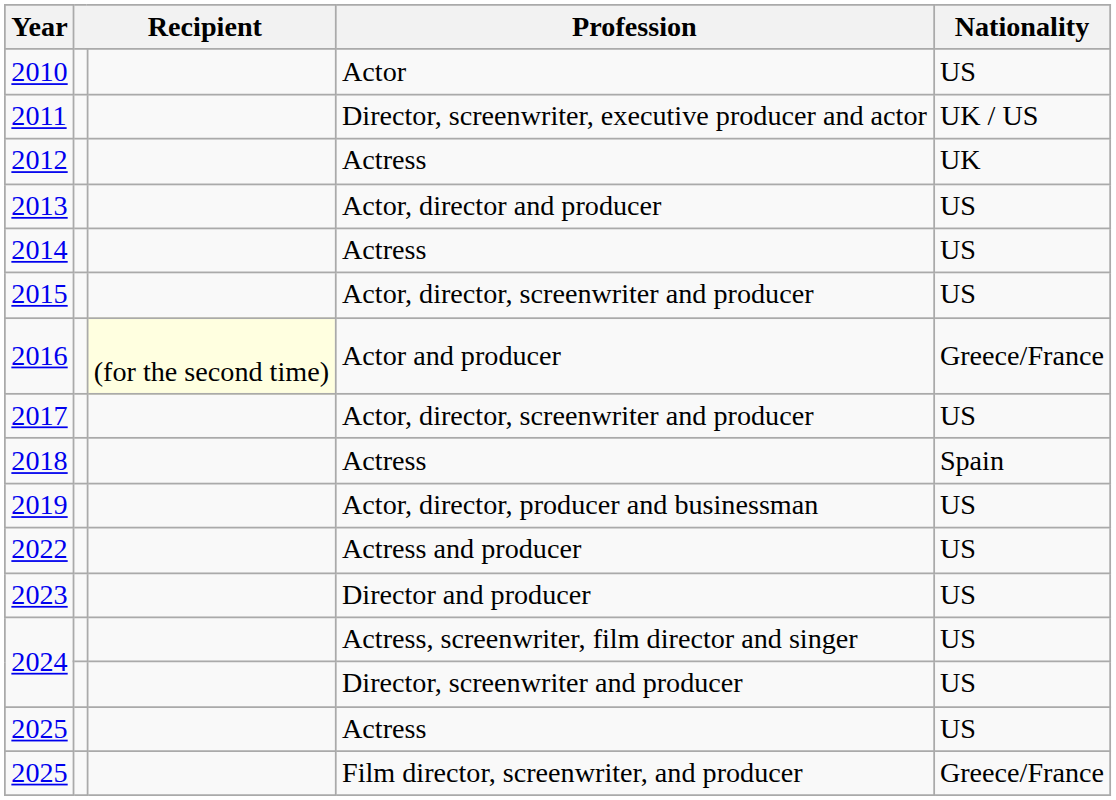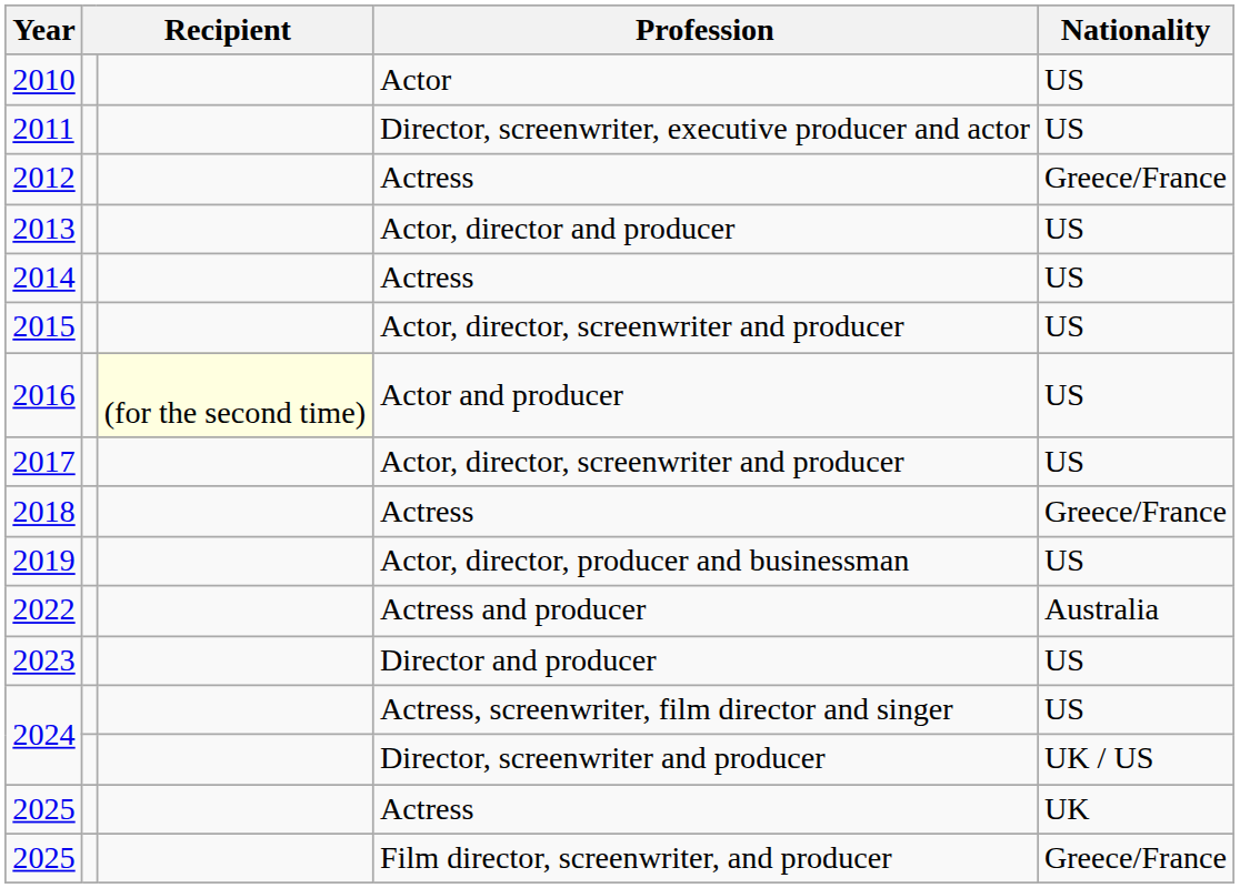2011 | Nationality: UK / US -> US
2012 | Nationality: UK -> Greece/France
2016 | Nationality: Greece/France -> US
2018 | Nationality: Spain -> Greece/France
2022 | Nationality: US -> Australia
2024 / Director, screenwriter and producer | Nationality: US -> UK / US
2025 / Actress | Nationality: US -> UK
